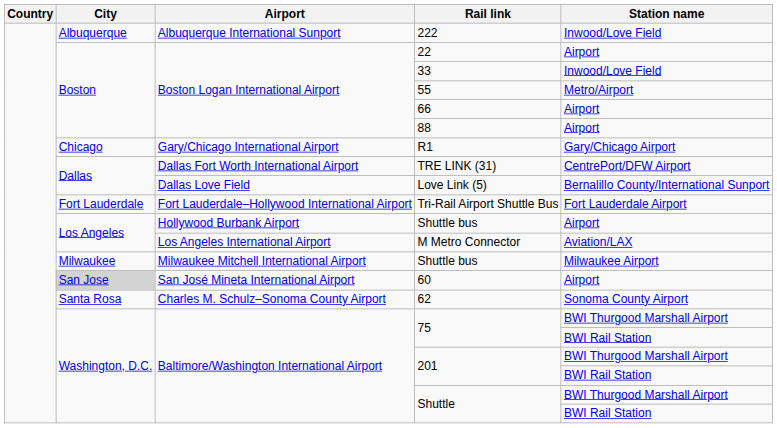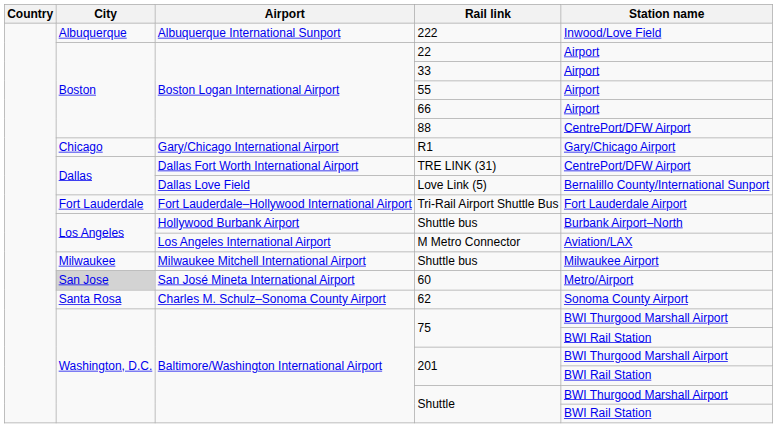33 | Station name: Inwood/Love Field -> Airport
55 | Station name: Metro/Airport -> Airport
88 | Station name: Airport -> CentrePort/DFW Airport
Hollywood Burbank Airport / Shuttle bus | Station name: Airport -> Burbank Airport–North
60 | Station name: Airport -> Metro/Airport
